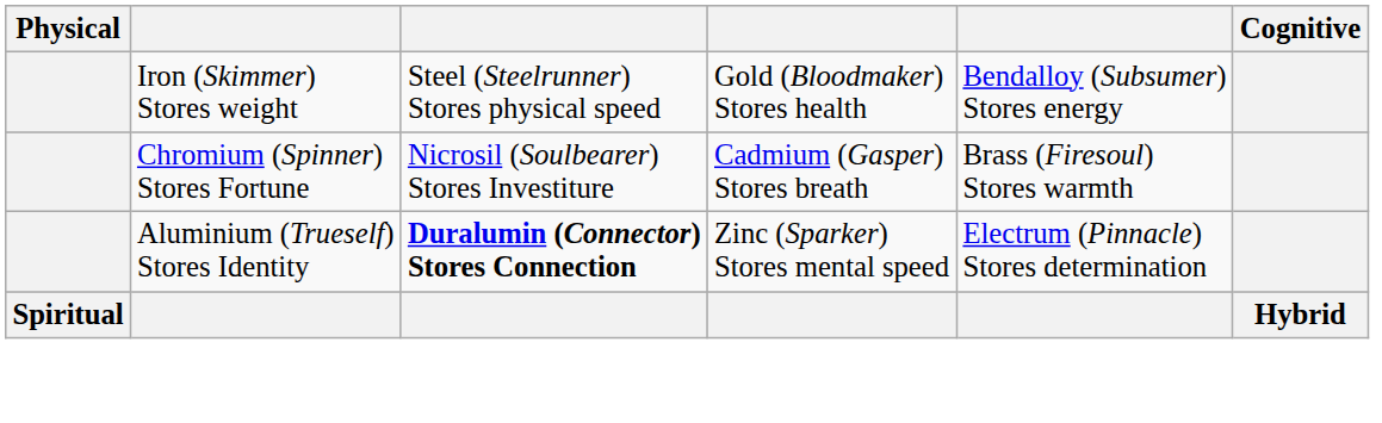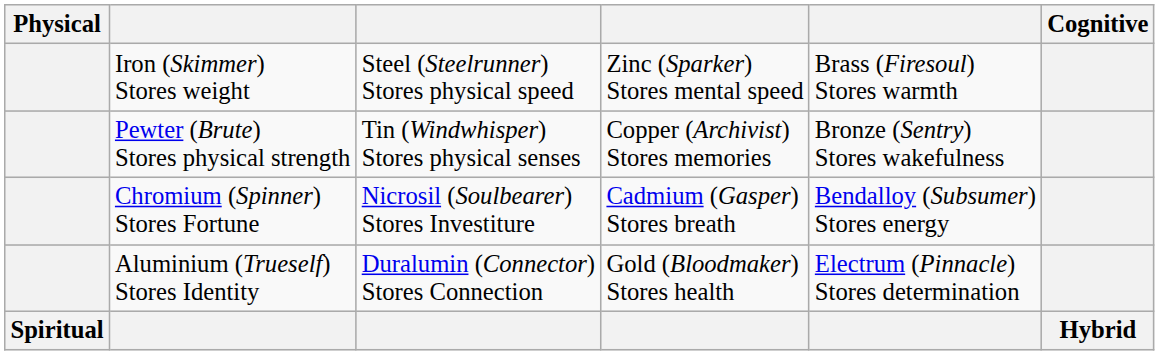Iron (Skimmer) Stores weight | column 4: Gold (Bloodmaker) Stores health -> Zinc (Sparker) Stores mental speed
Iron (Skimmer) Stores weight | column 5: Bendalloy (Subsumer) Stores energy -> Brass (Firesoul) Stores warmth
+ row: Pewter (Brute) Stores physical strength | Tin (Windwhisper) Stores physical senses | Copper (Archivist) Stores memories | Bronze (Sentry) Stores wakefulness
Chromium (Spinner) Stores Fortune | column 5: Brass (Firesoul) Stores warmth -> Bendalloy (Subsumer) Stores energy
Aluminium (Trueself) Stores Identity | column 3: bold -> normal
Aluminium (Trueself) Stores Identity | column 4: Zinc (Sparker) Stores mental speed -> Gold (Bloodmaker) Stores health
